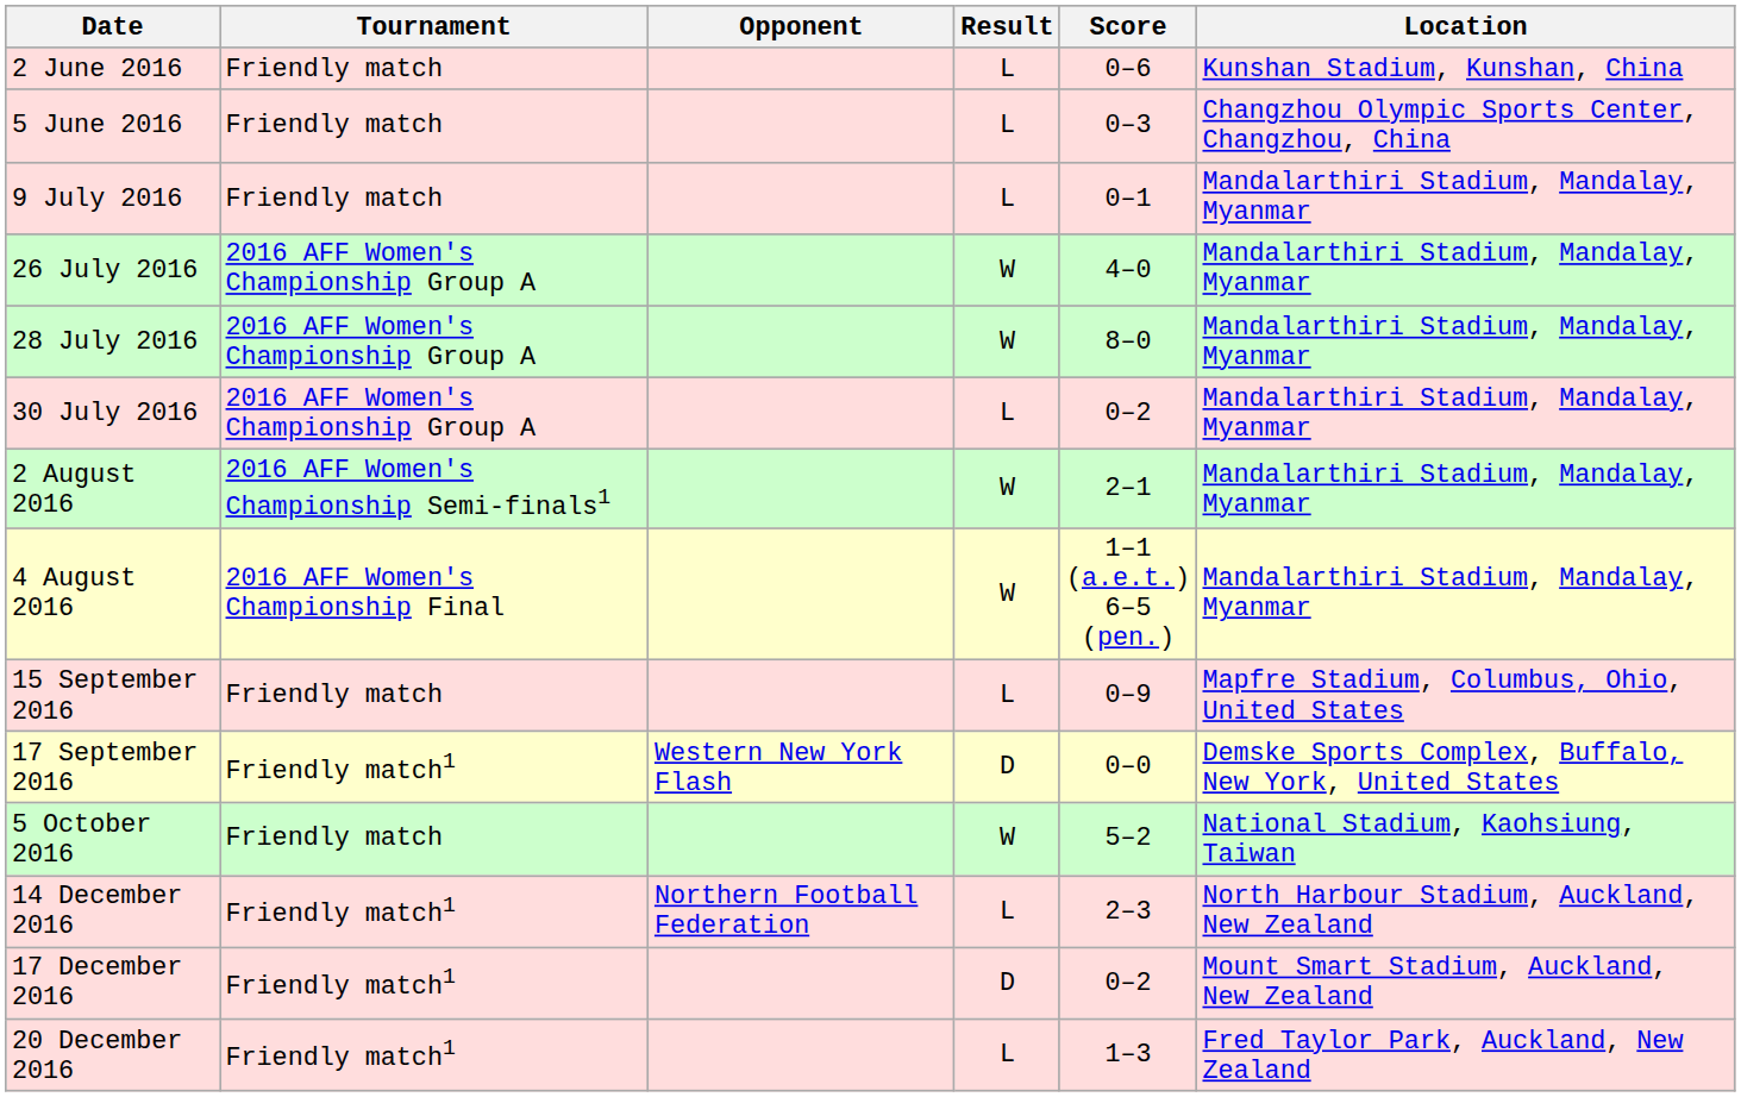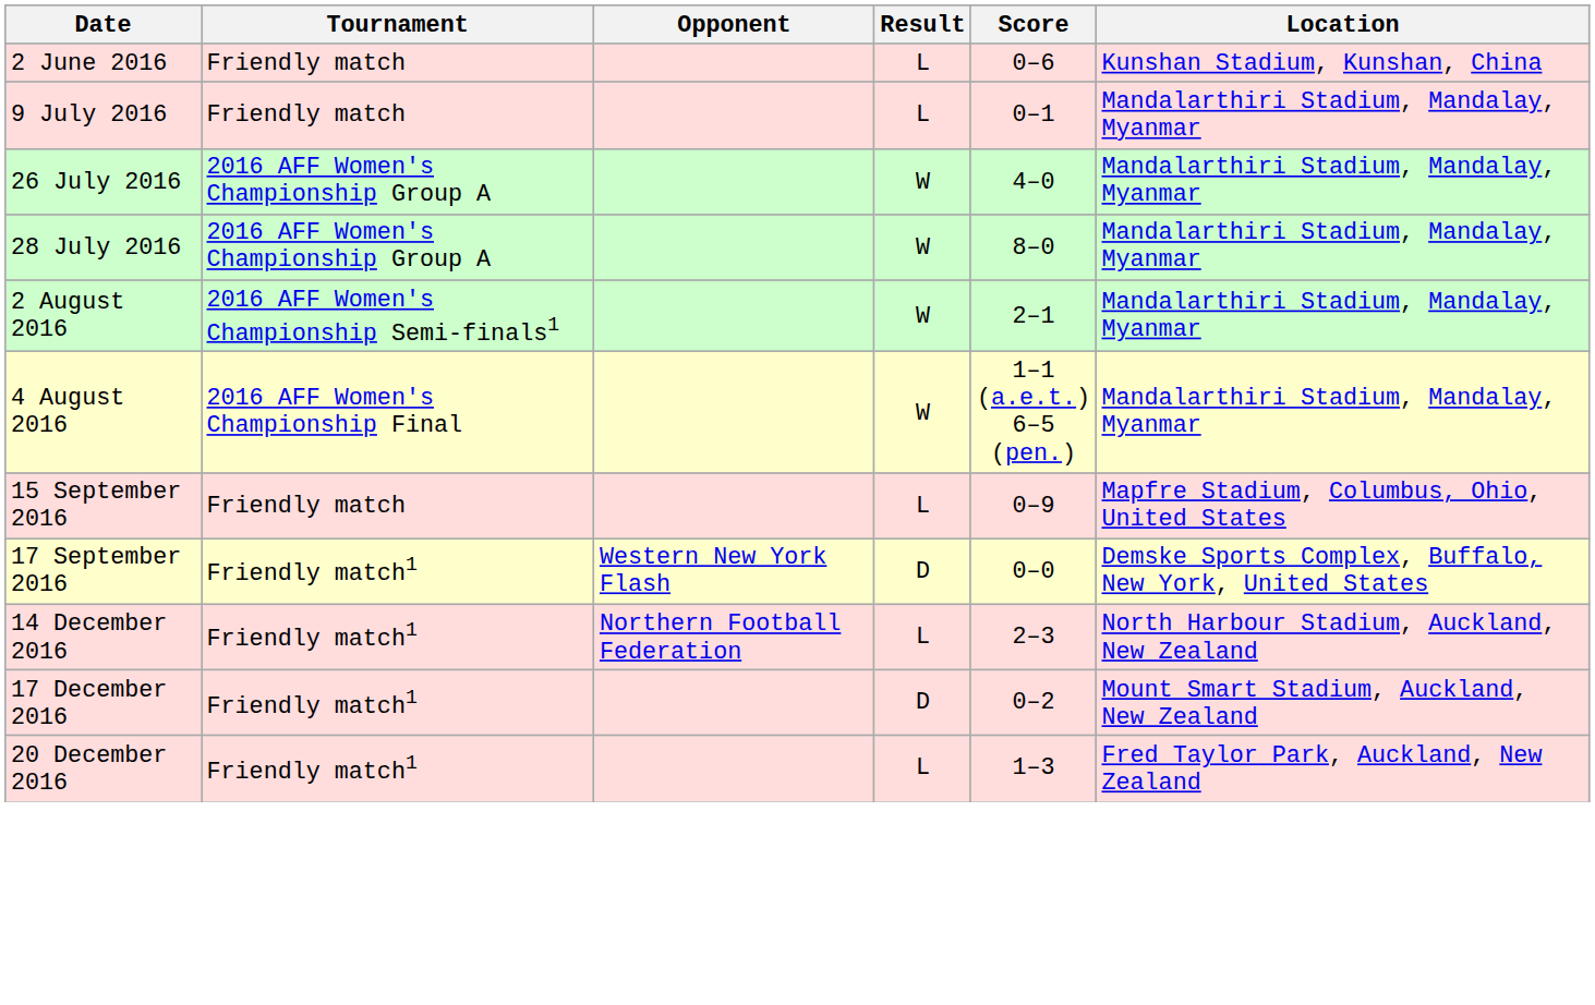- row: 5 June 2016 | Friendly match | L | 0–3 | Changzhou Olympic Sports Center, Changzhou, China
- row: 30 July 2016 | 2016 AFF Women's Championship Group A | L | 0–2 | Mandalarthiri Stadium, Mandalay, Myanmar
- row: 5 October 2016 | Friendly match | W | 5–2 | National Stadium, Kaohsiung, Taiwan
